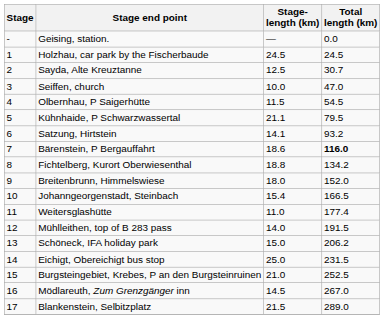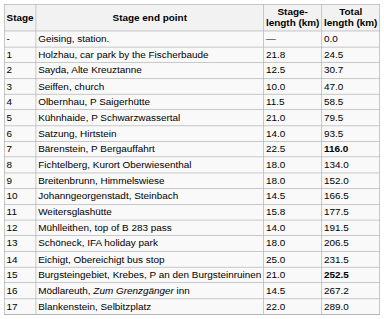Holzhau, car park by the Fischerbaude | Stage- length (km): 24.5 -> 21.8
Olbernhau, P Saigerhütte | Total length (km): 54.5 -> 58.5
Kühnhaide, P Schwarzwassertal | Stage- length (km): 21.1 -> 21.0
Satzung, Hirtstein | Stage- length (km): 14.1 -> 14.0
Satzung, Hirtstein | Total length (km): 93.2 -> 93.5
Bärenstein, P Bergauffahrt | Stage- length (km): 18.6 -> 22.5
Fichtelberg, Kurort Oberwiesenthal | Stage- length (km): 18.8 -> 18.0
Fichtelberg, Kurort Oberwiesenthal | Total length (km): 134.2 -> 134.0
Johanngeorgenstadt, Steinbach | Stage- length (km): 15.4 -> 14.5
Weitersglashütte | Stage- length (km): 11.0 -> 15.8
Weitersglashütte | Total length (km): 177.4 -> 177.5
Schöneck, IFA holiday park | Stage- length (km): 15.0 -> 18.0
Schöneck, IFA holiday park | Total length (km): 206.2 -> 206.5
Burgsteingebiet, Krebes, P an den Burgsteinruinen | Total length (km): normal -> bold
Mödlareuth, Zum Grenzgänger inn | Total length (km): 267.0 -> 267.2
Blankenstein, Selbitzplatz | Stage- length (km): 21.5 -> 22.0
